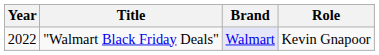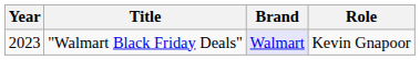"Walmart Black Friday Deals" | Year: 2022 -> 2023
